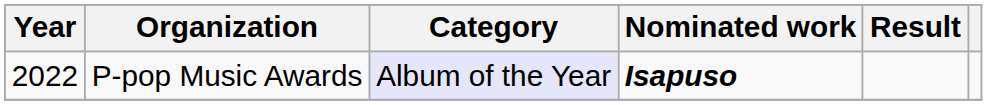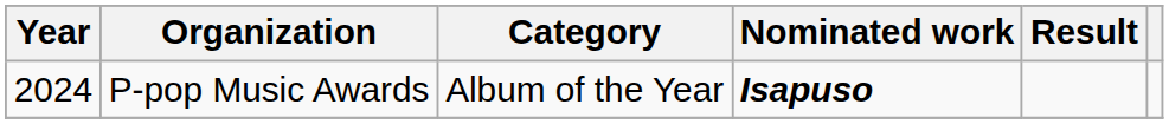P-pop Music Awards | Year: 2022 -> 2024
P-pop Music Awards | Category: lavender background -> no background
